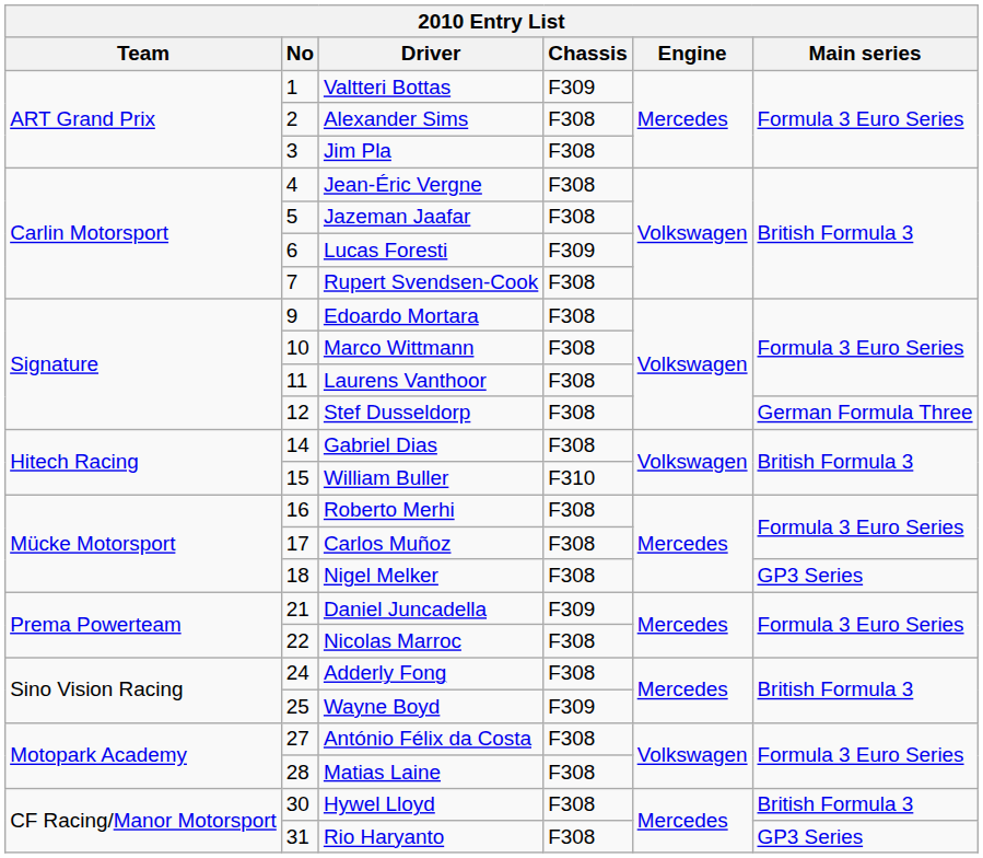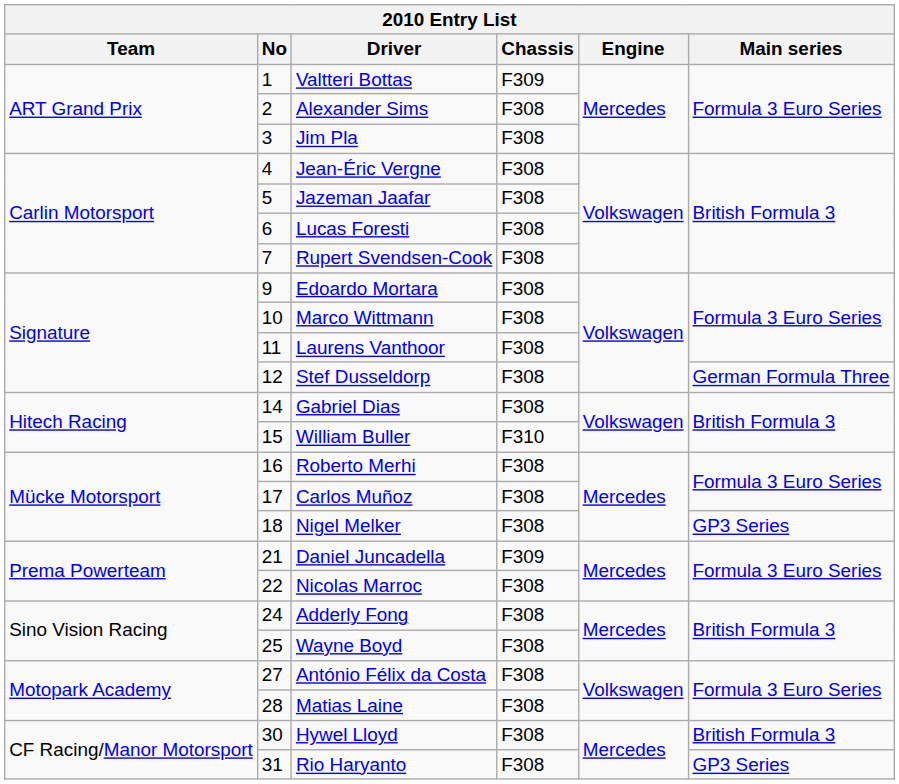Lucas Foresti | Chassis: F309 -> F308
Wayne Boyd | Chassis: F309 -> F308
